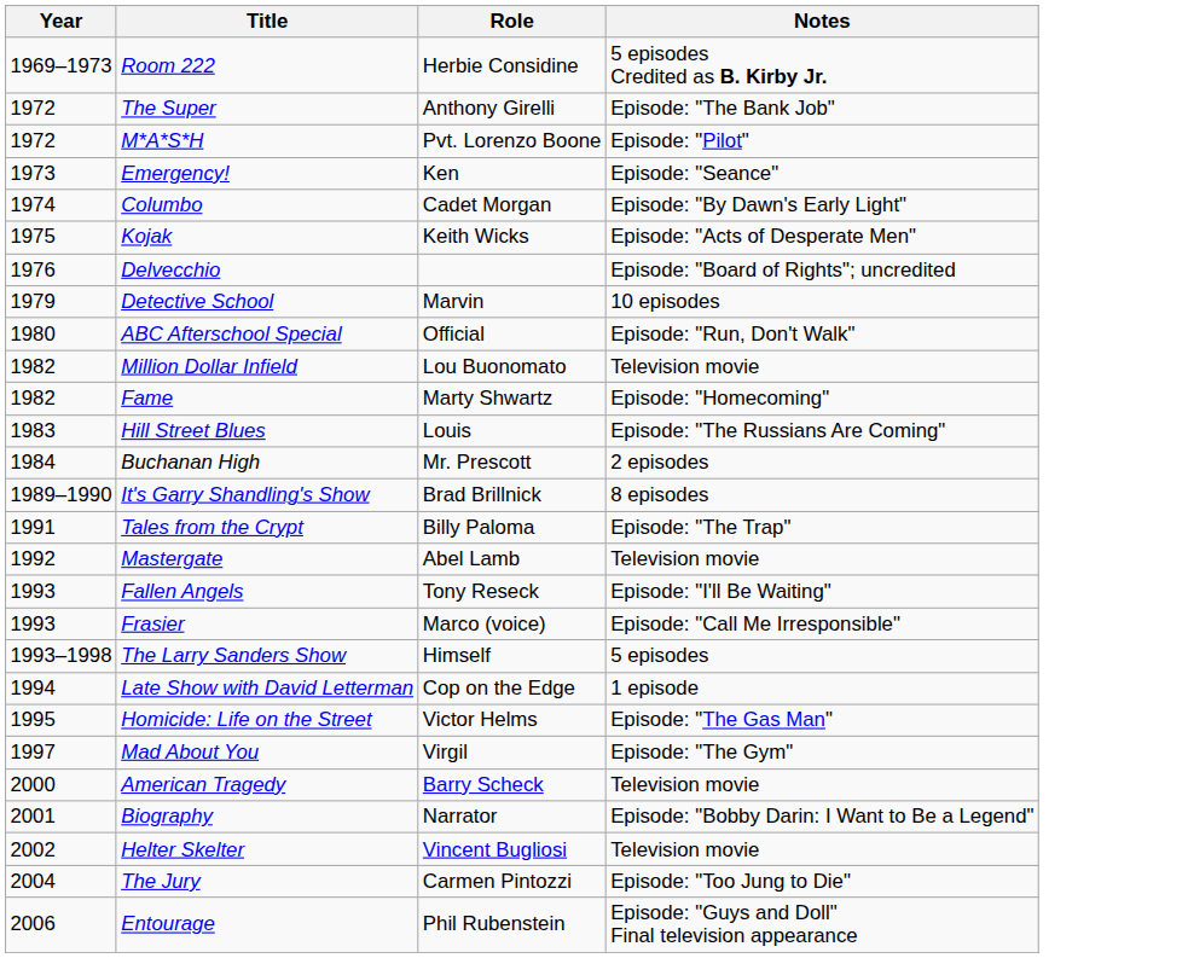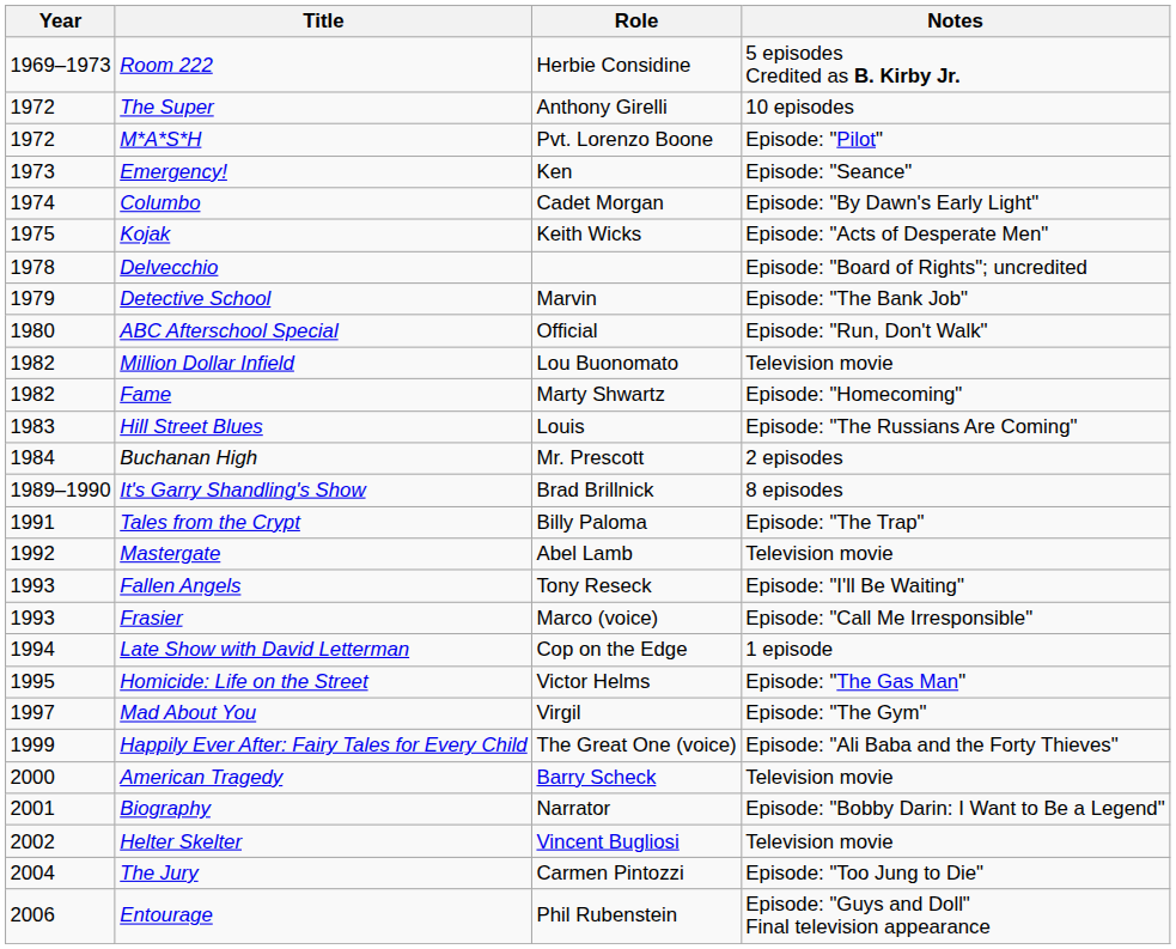The Super | Notes: Episode: "The Bank Job" -> 10 episodes
Delvecchio | Year: 1976 -> 1978
Detective School | Notes: 10 episodes -> Episode: "The Bank Job"
- row: 1993–1998 | The Larry Sanders Show | Himself | 5 episodes
+ row: 1999 | Happily Ever After: Fairy Tales for Every Child | The Great One (voice) | Episode: "Ali Baba and the Forty Thieves"
